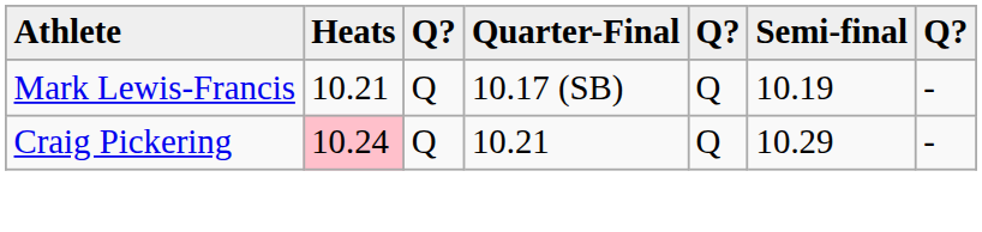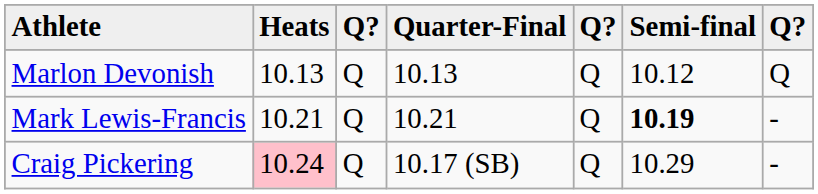+ row: Marlon Devonish | 10.13 | Q | 10.13 | Q | 10.12 | Q
Mark Lewis-Francis | Quarter-Final: 10.17 (SB) -> 10.21
Mark Lewis-Francis | Semi-final: normal -> bold
Craig Pickering | Quarter-Final: 10.21 -> 10.17 (SB)
